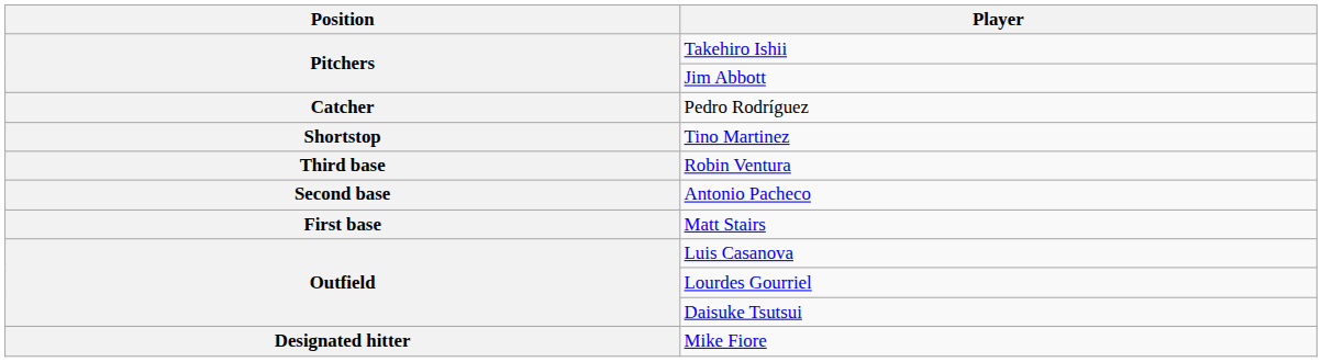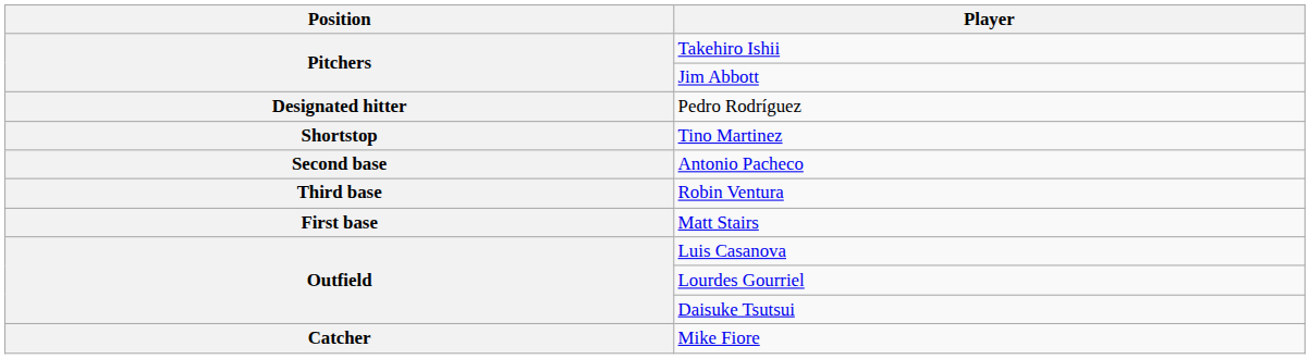Pedro Rodríguez | Position: Catcher -> Designated hitter
rows swapped: Antonio Pacheco <-> Robin Ventura
Mike Fiore | Position: Designated hitter -> Catcher
